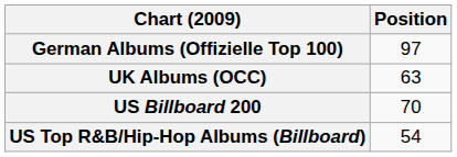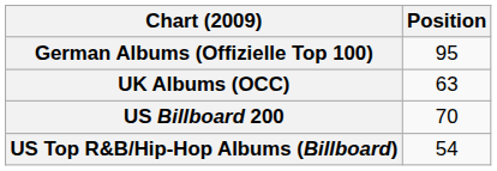German Albums (Offizielle Top 100) | Position: 97 -> 95
